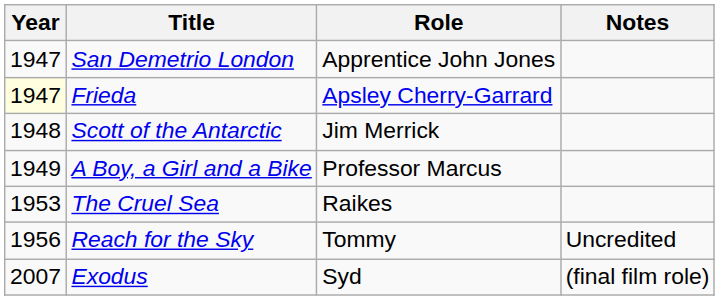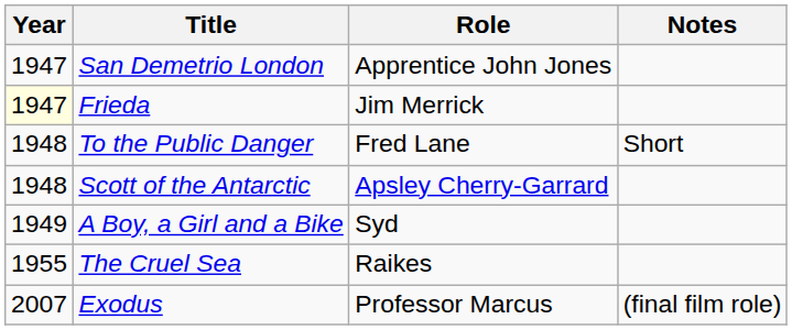Frieda | Role: Apsley Cherry-Garrard -> Jim Merrick
+ row: 1948 | To the Public Danger | Fred Lane | Short
Scott of the Antarctic | Role: Jim Merrick -> Apsley Cherry-Garrard
A Boy, a Girl and a Bike | Role: Professor Marcus -> Syd
The Cruel Sea | Year: 1953 -> 1955
- row: 1956 | Reach for the Sky | Tommy | Uncredited
Exodus | Role: Syd -> Professor Marcus
